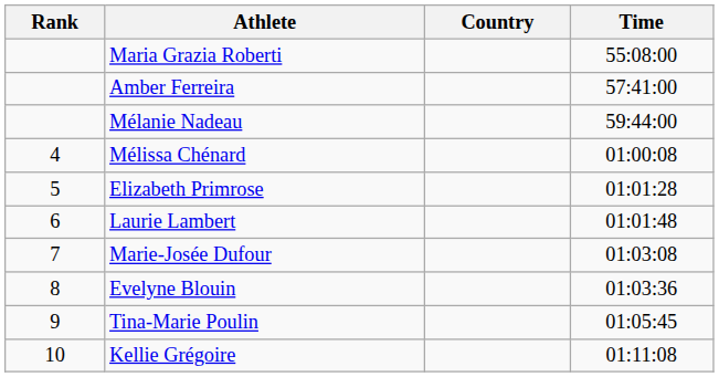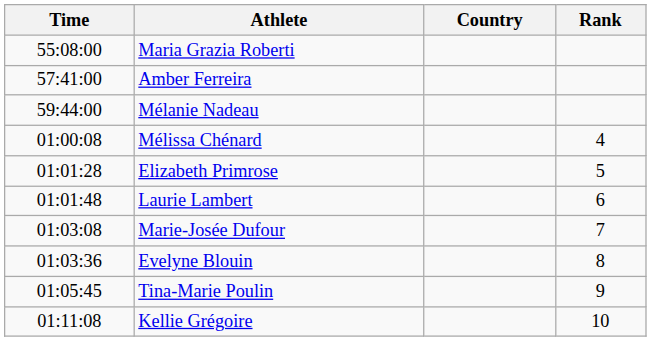columns swapped: Rank <-> Time
